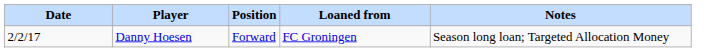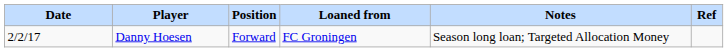+ column: Ref
